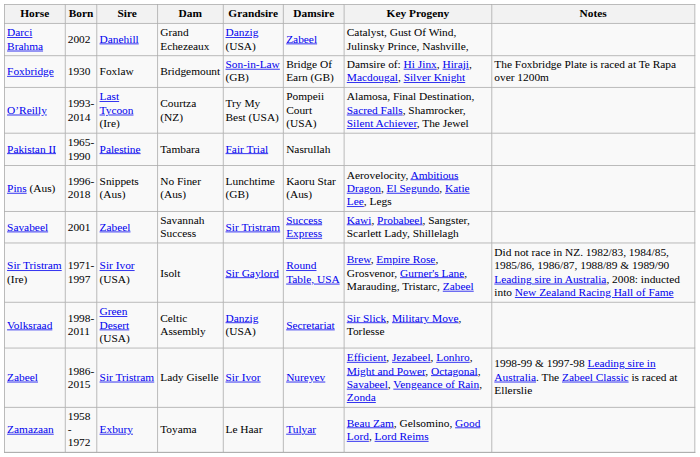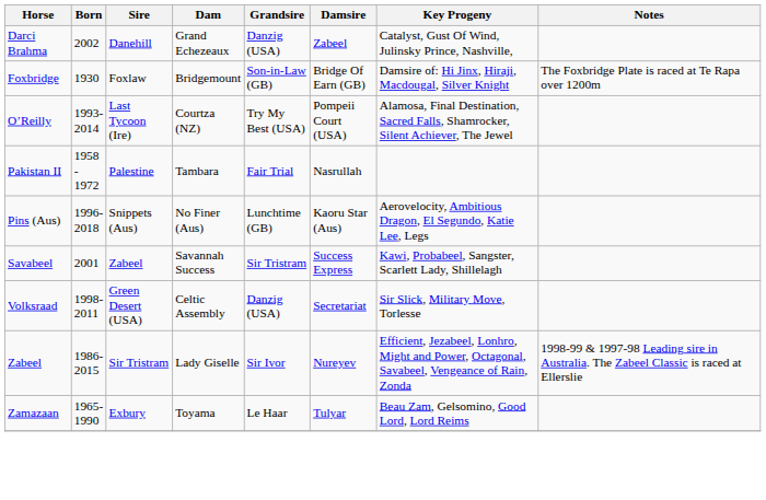Pakistan II | Born: 1965-1990 -> 1958 - 1972
- row: Sir Tristram (Ire) | 1971-1997 | Sir Ivor (USA) | Isolt | Sir Gaylord | Round Table, USA | Brew, Empire Rose, Grosvenor, Gurner's Lane, Marauding, Tristarc, Zabeel | Did not race in NZ. 1982/83, 1984/85, 1985/86, 1986/87, 1988/89 & 1989/90 Leading sire in Australia, 2008: inducted into New Zealand Racing Hall of Fame
Zamazaan | Born: 1958 - 1972 -> 1965-1990
